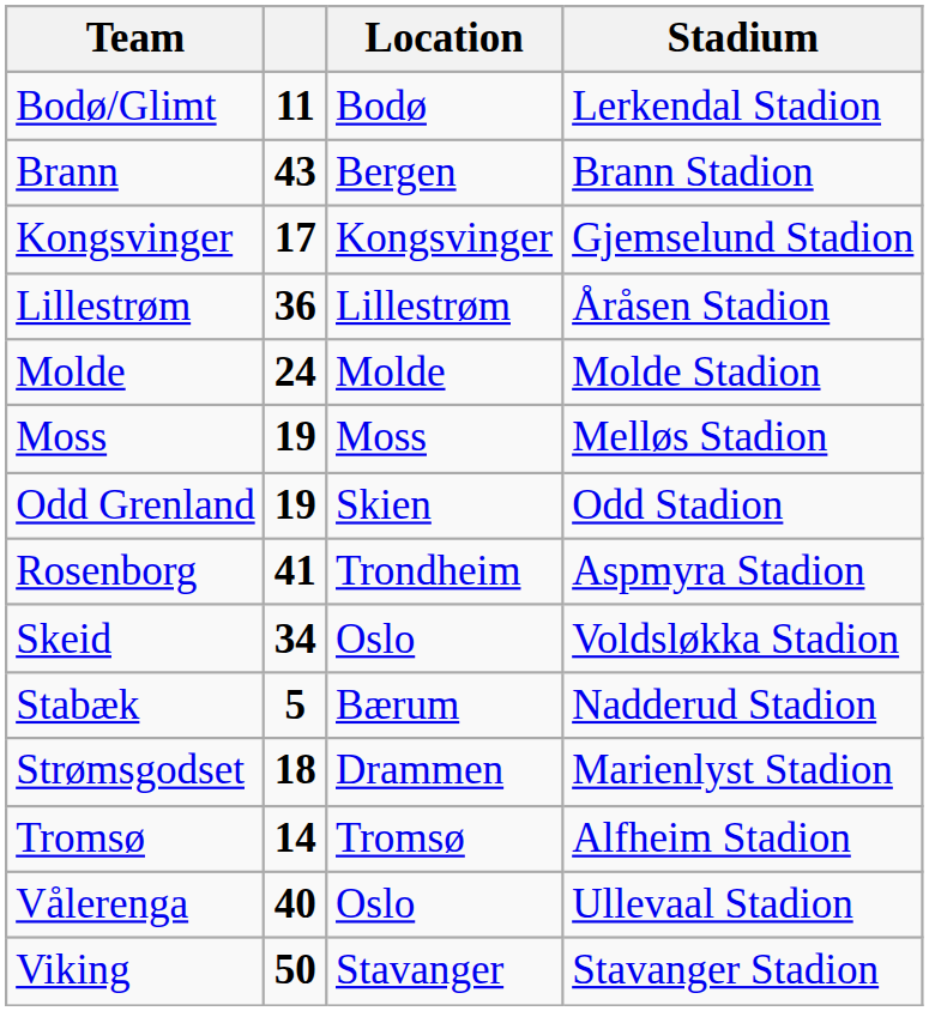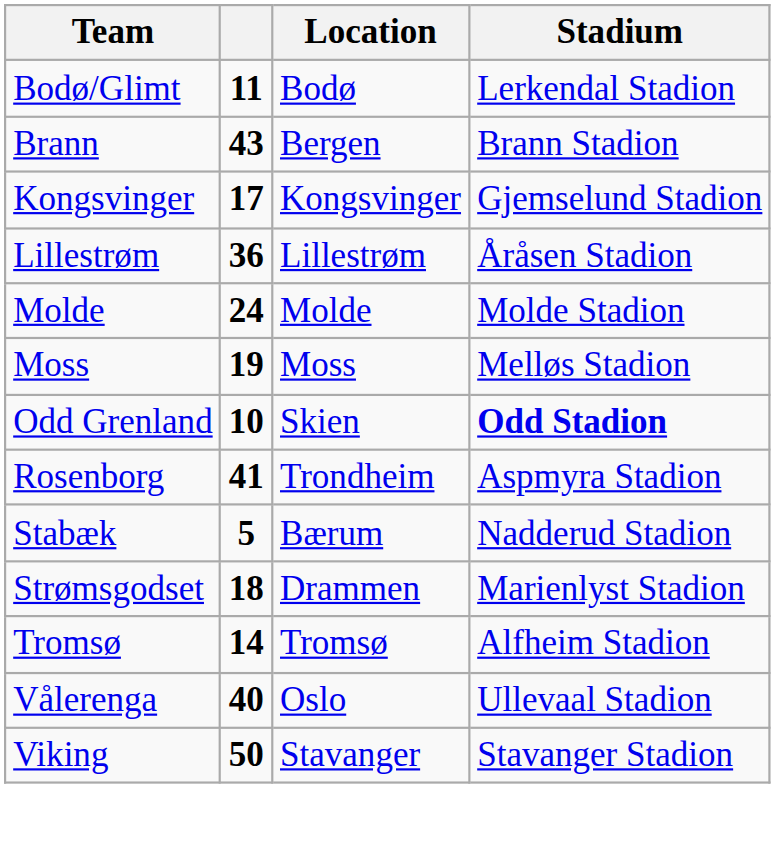Odd Grenland | column 2: 19 -> 10
Odd Grenland | Stadium: normal -> bold
- row: Skeid | 34 | Oslo | Voldsløkka Stadion
